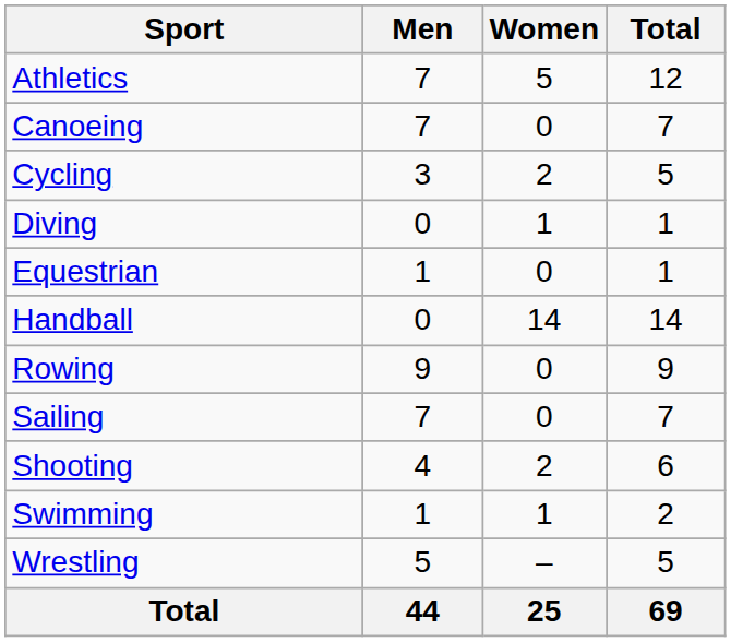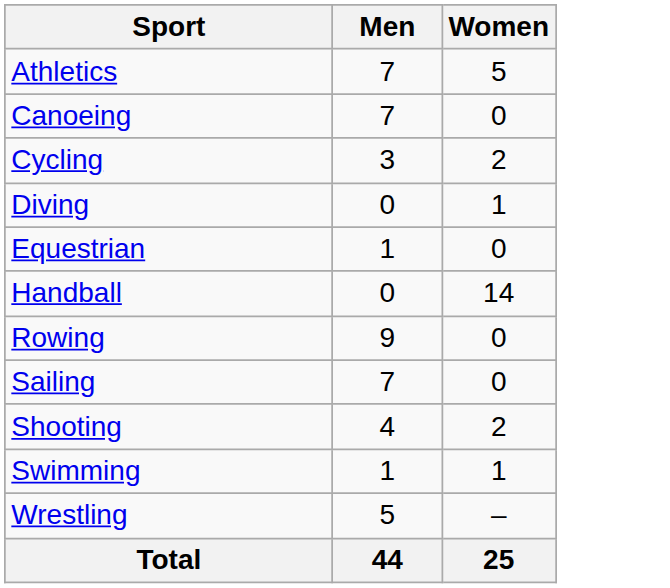- column: Total | 12 | 7 | 5 | 1 | 1 | 14 | 9 | 7 | 6 | 2 | 5 | 69
